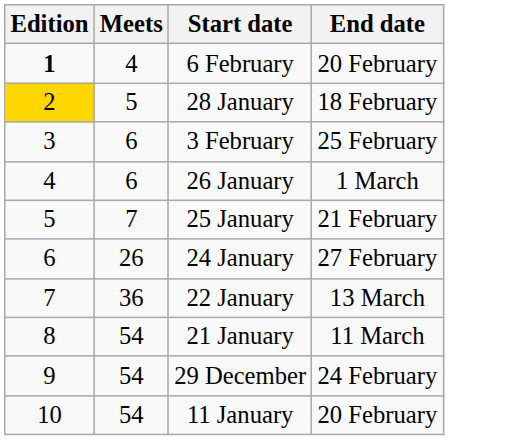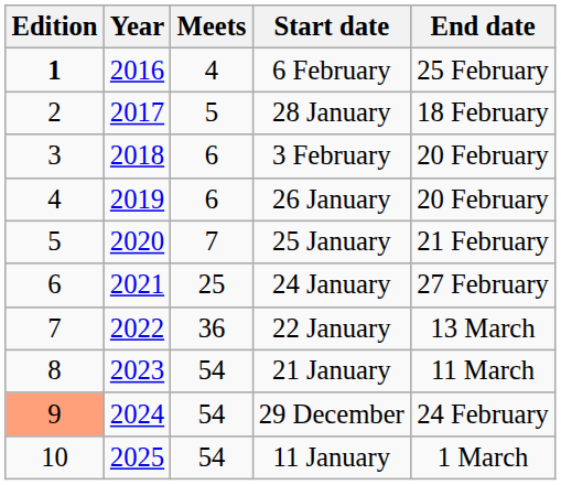+ column: Year | 2016 | 2017 | 2018 | 2019 | 2020 | 2021 | 2022 | 2023 | 2024 | 2025
6 February | End date: 20 February -> 25 February
28 January | Edition: gold background -> no background
3 February | End date: 25 February -> 20 February
26 January | End date: 1 March -> 20 February
24 January | Meets: 26 -> 25
29 December | Edition: no background -> lightsalmon background
11 January | End date: 20 February -> 1 March
